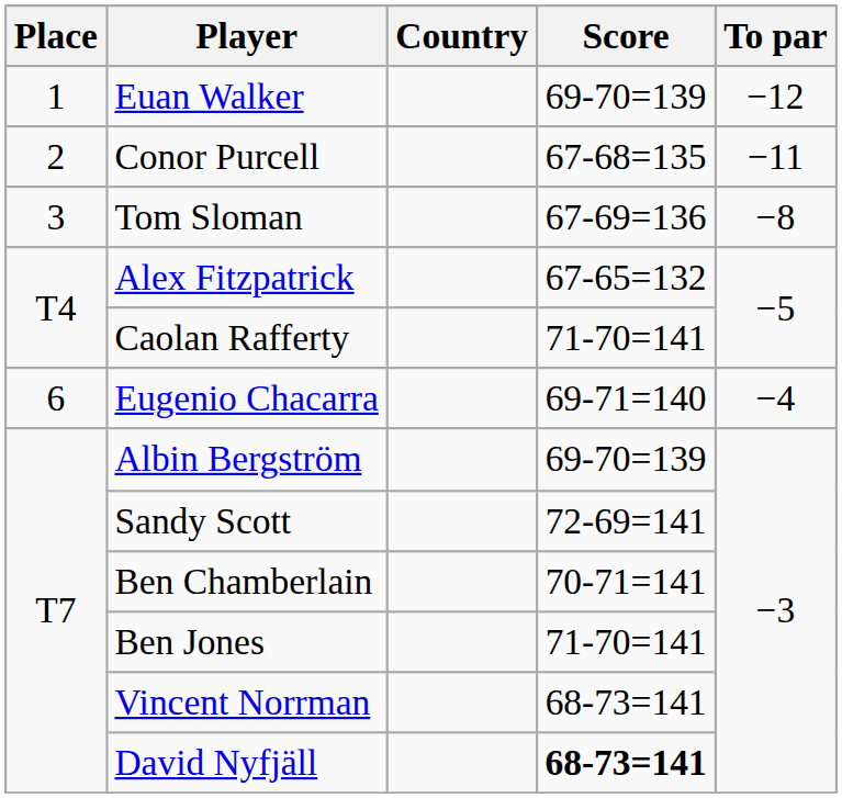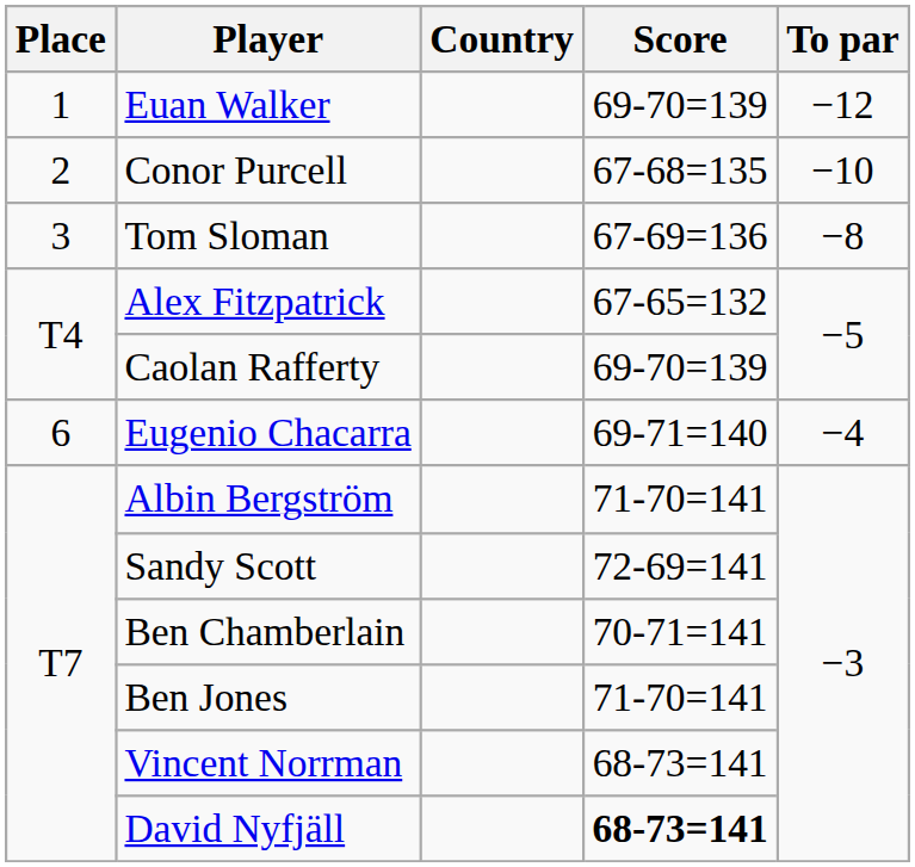Conor Purcell | To par: −11 -> −10
Caolan Rafferty | Score: 71-70=141 -> 69-70=139
Albin Bergström | Score: 69-70=139 -> 71-70=141
